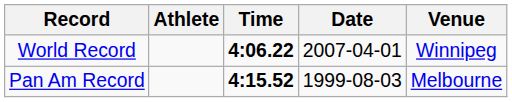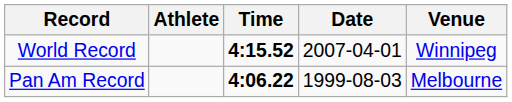World Record | Time: 4:06.22 -> 4:15.52
Pan Am Record | Time: 4:15.52 -> 4:06.22
